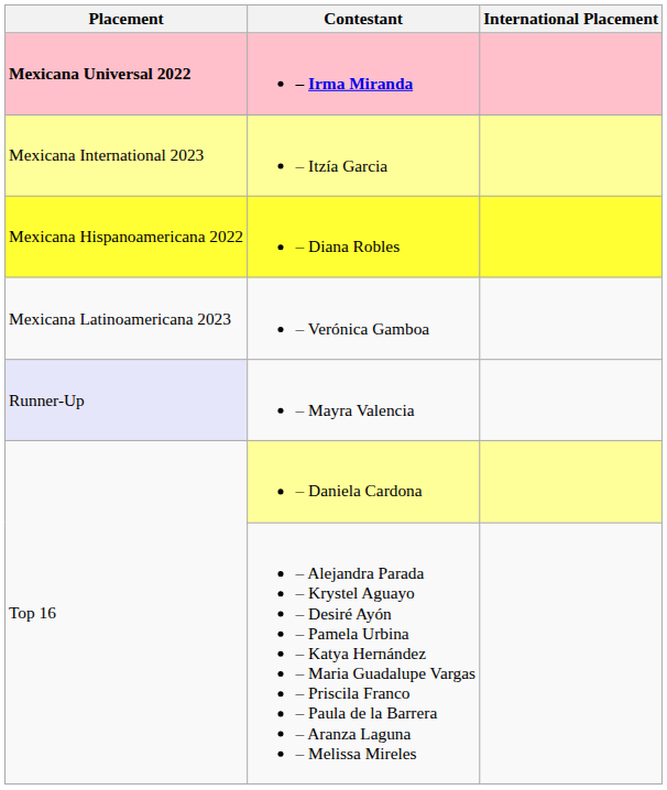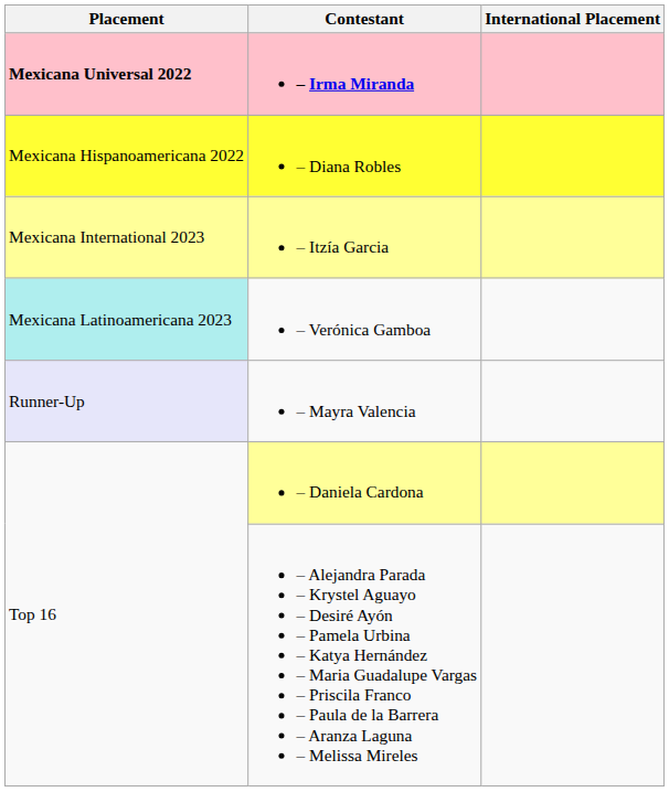rows swapped: – Itzía Garcia <-> – Diana Robles
– Verónica Gamboa | Placement: no background -> paleturquoise background
